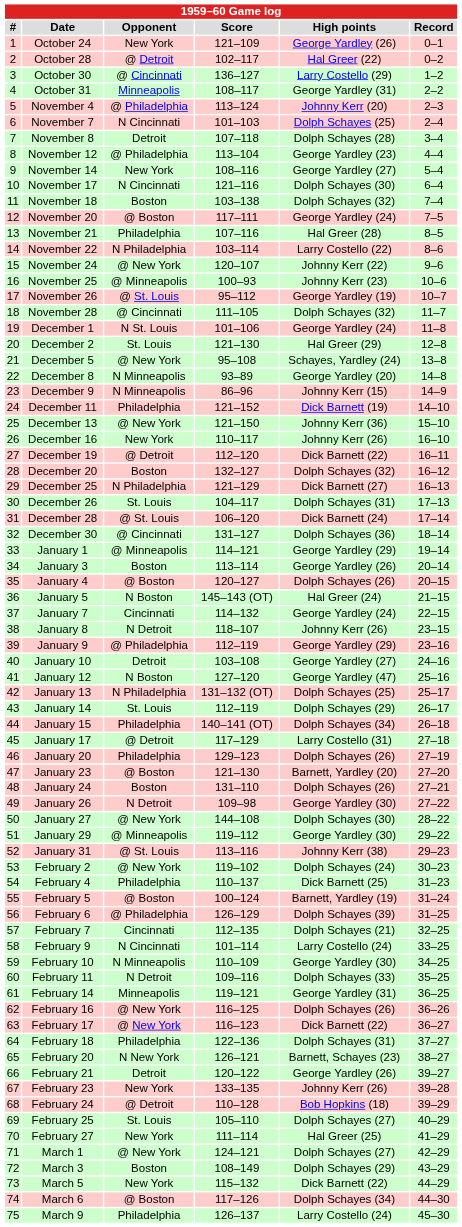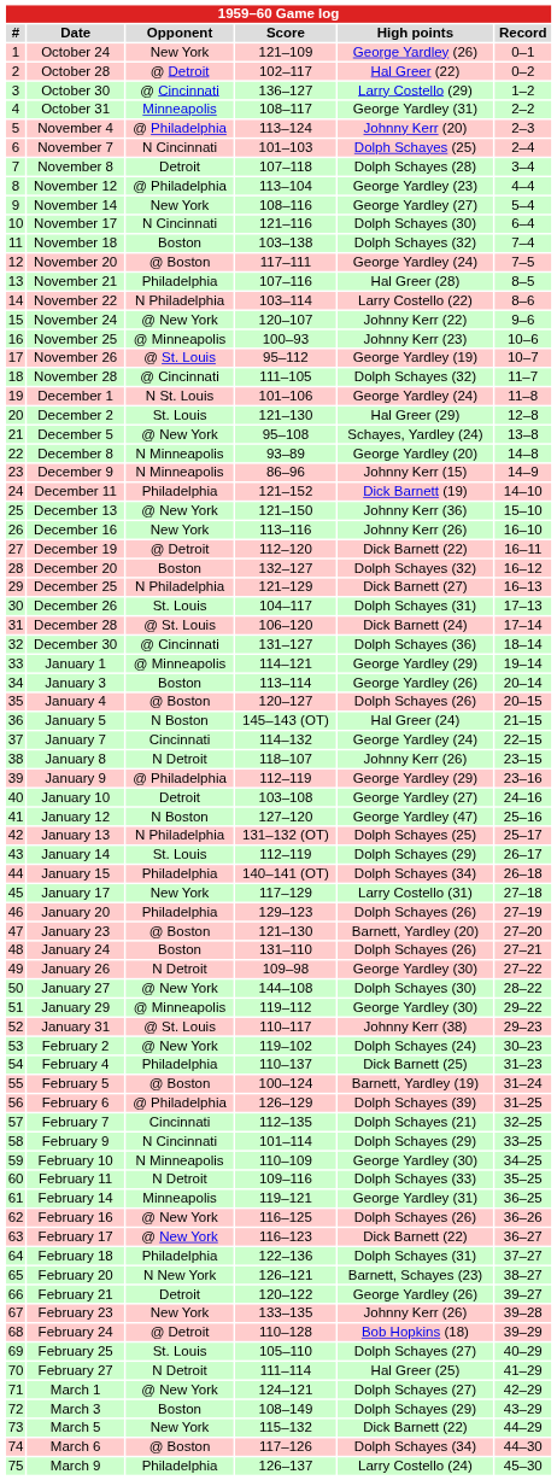December 16 | Score: 110–117 -> 113–116
January 17 | Opponent: @ Detroit -> New York
January 31 | Score: 113–116 -> 110–117
February 9 | High points: Larry Costello (24) -> Dolph Schayes (29)
February 27 | Opponent: New York -> N Detroit
